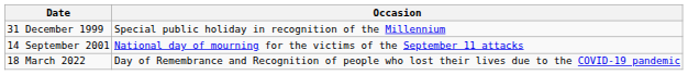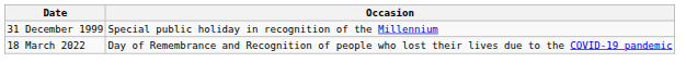- row: 14 September 2001 | National day of mourning for the victims of the September 11 attacks
